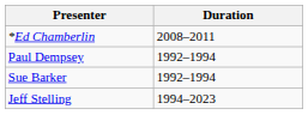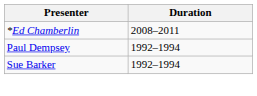- row: Jeff Stelling | 1994–2023
